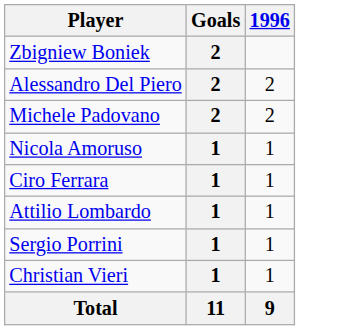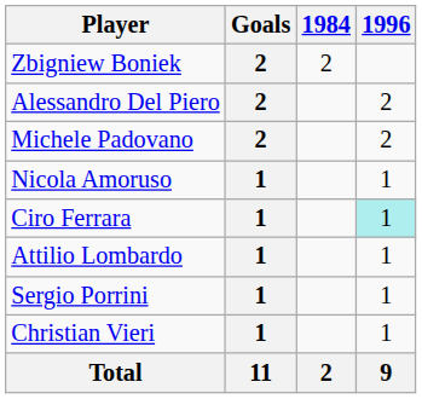+ column: 1984 | 2 | 2
Ciro Ferrara | 1996: no background -> paleturquoise background
